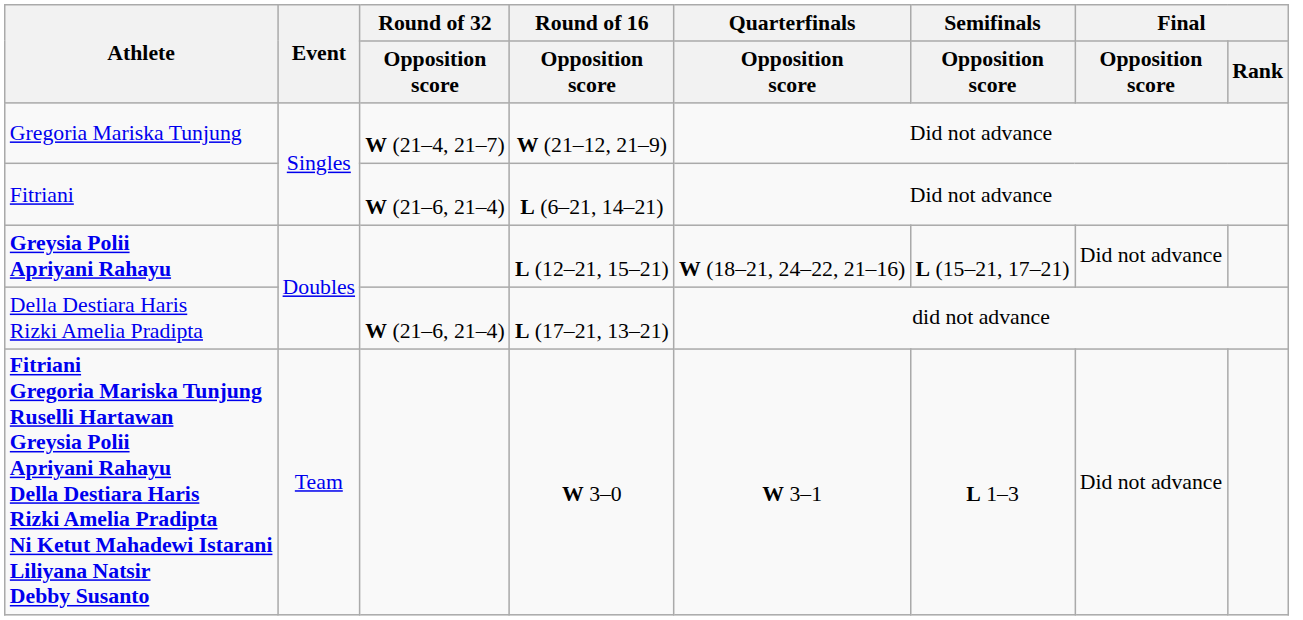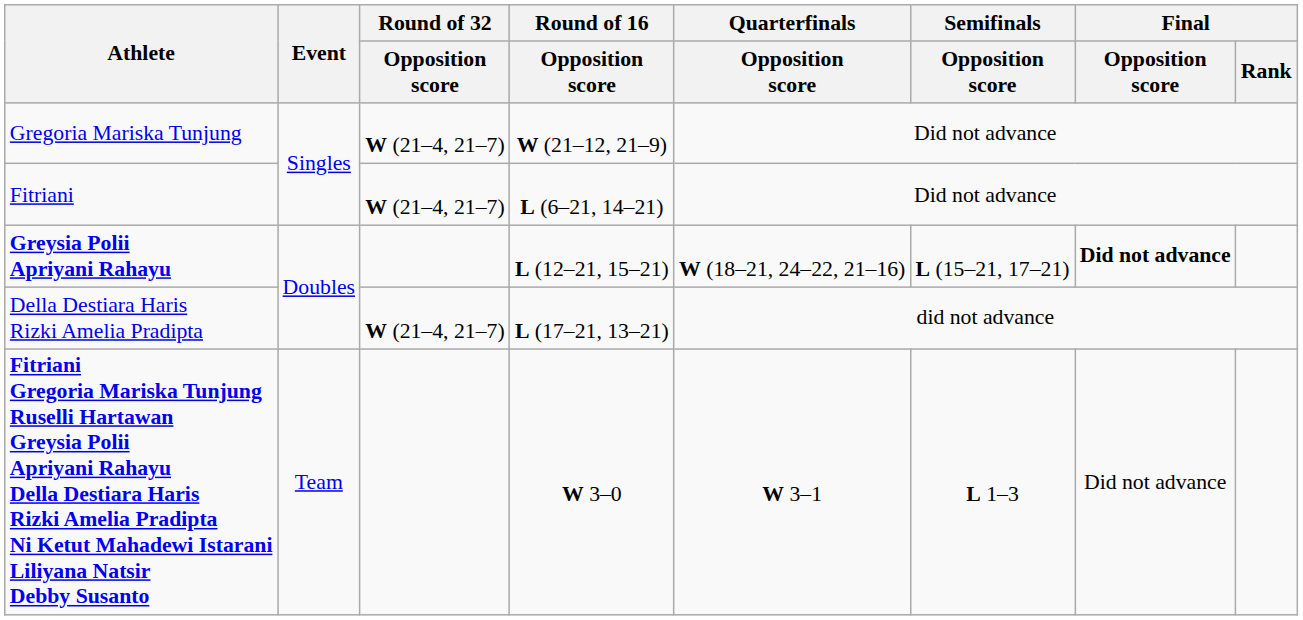Fitriani | Round of 32 / Opposition score: W (21–6, 21–4) -> W (21–4, 21–7)
Greysia Polii Apriyani Rahayu | Final / Opposition score: normal -> bold
Della Destiara Haris Rizki Amelia Pradipta | Round of 32 / Opposition score: W (21–6, 21–4) -> W (21–4, 21–7)
